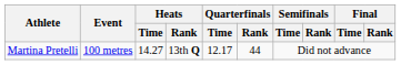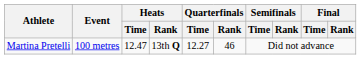Martina Pretelli | Heats / Time: 14.27 -> 12.47
Martina Pretelli | Quarterfinals / Time: 12.17 -> 12.27
Martina Pretelli | Quarterfinals / Rank: 44 -> 46
